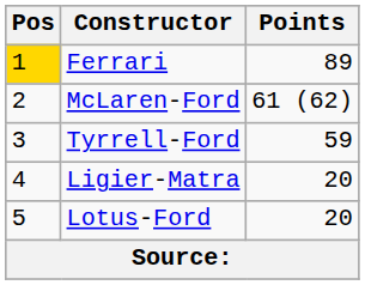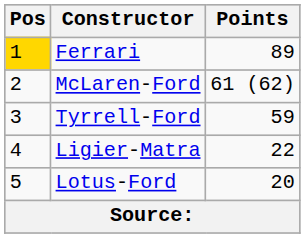Ligier-Matra | Points: 20 -> 22
